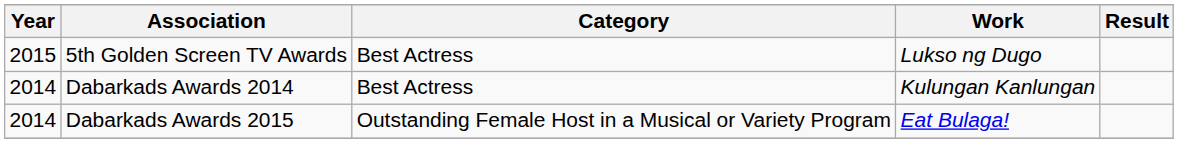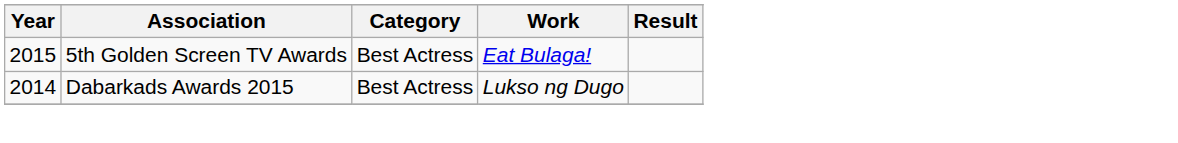5th Golden Screen TV Awards | Work: Lukso ng Dugo -> Eat Bulaga!
- row: 2014 | Dabarkads Awards 2014 | Best Actress | Kulungan Kanlungan
Dabarkads Awards 2015 | Category: Outstanding Female Host in a Musical or Variety Program -> Best Actress
Dabarkads Awards 2015 | Work: Eat Bulaga! -> Lukso ng Dugo
